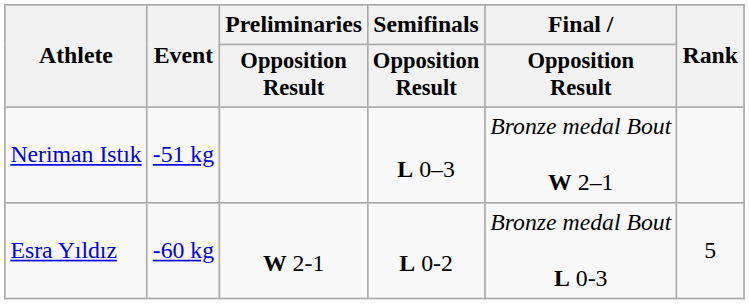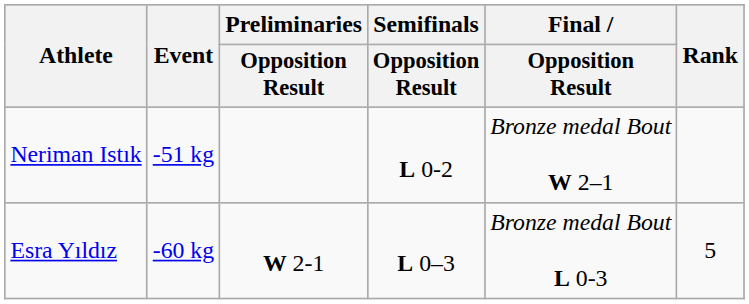Neriman Istık | Semifinals / Opposition Result: L 0–3 -> L 0-2
Esra Yıldız | Semifinals / Opposition Result: L 0-2 -> L 0–3
